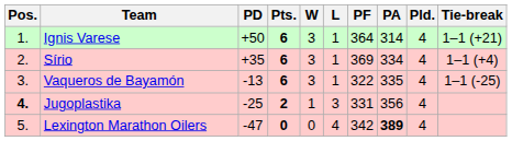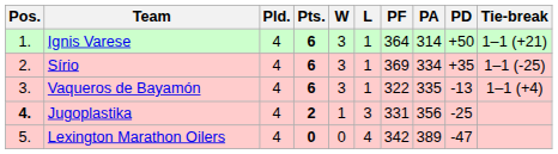columns swapped: Pld. <-> PD
Sírio | Tie-break: 1–1 (+4) -> 1–1 (-25)
Vaqueros de Bayamón | Tie-break: 1–1 (-25) -> 1–1 (+4)
Lexington Marathon Oilers | PA: bold -> normal
